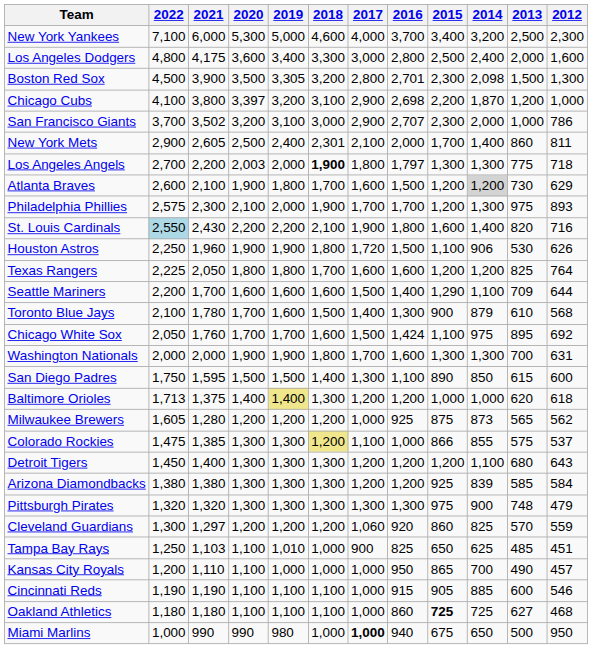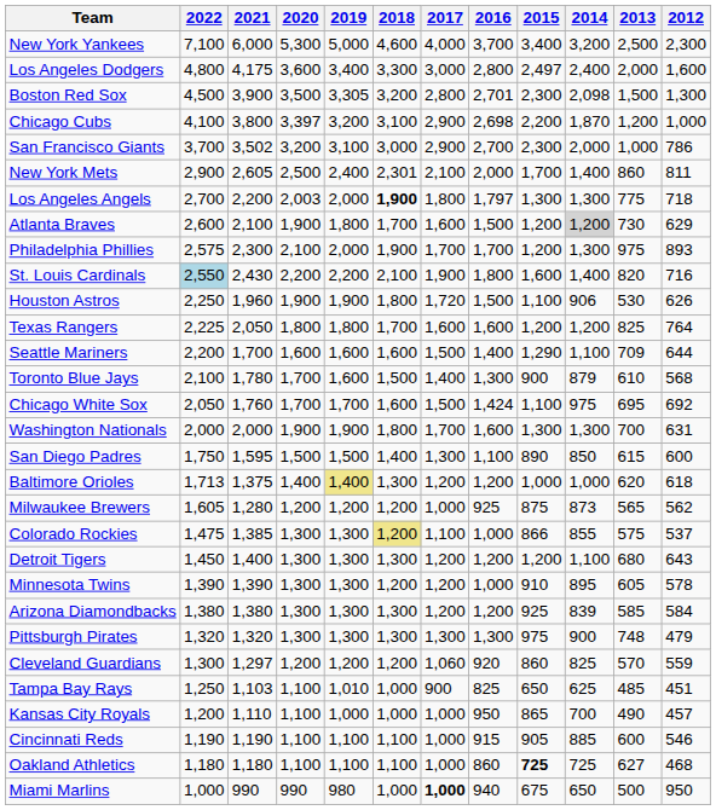Los Angeles Dodgers | 2015: 2,500 -> 2,497
San Francisco Giants | 2016: 2,707 -> 2,700
Chicago White Sox | 2013: 895 -> 695
+ row: Minnesota Twins | 1,390 | 1,390 | 1,300 | 1,300 | 1,200 | 1,200 | 1,000 | 910 | 895 | 605 | 578
